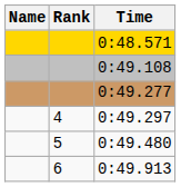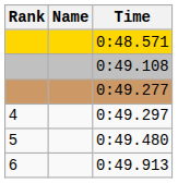columns swapped: Rank <-> Name
